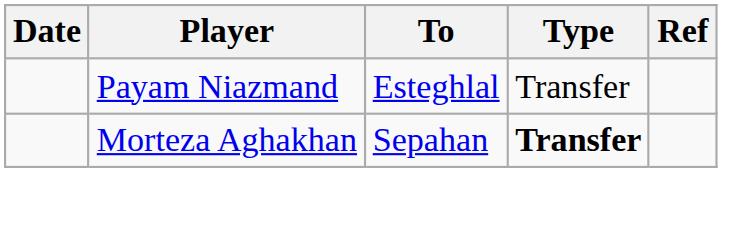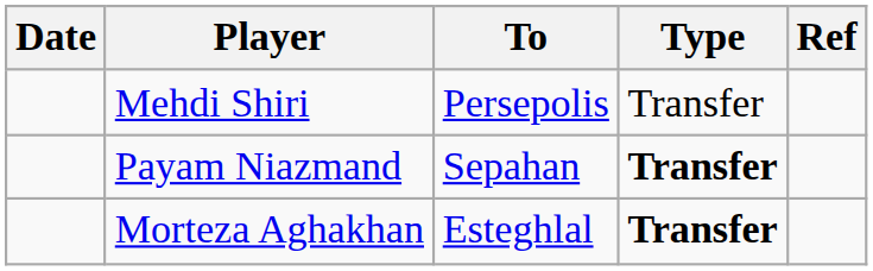+ row: Mehdi Shiri | Persepolis | Transfer
Payam Niazmand | To: Esteghlal -> Sepahan
Payam Niazmand | Type: normal -> bold
Morteza Aghakhan | To: Sepahan -> Esteghlal
